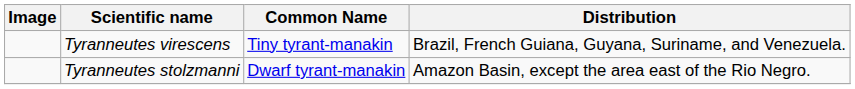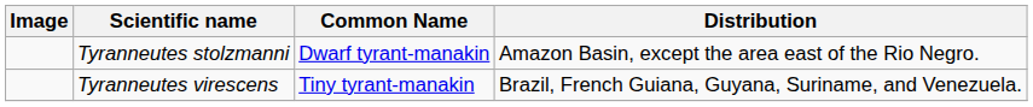rows swapped: Tyranneutes stolzmanni <-> Tyranneutes virescens
